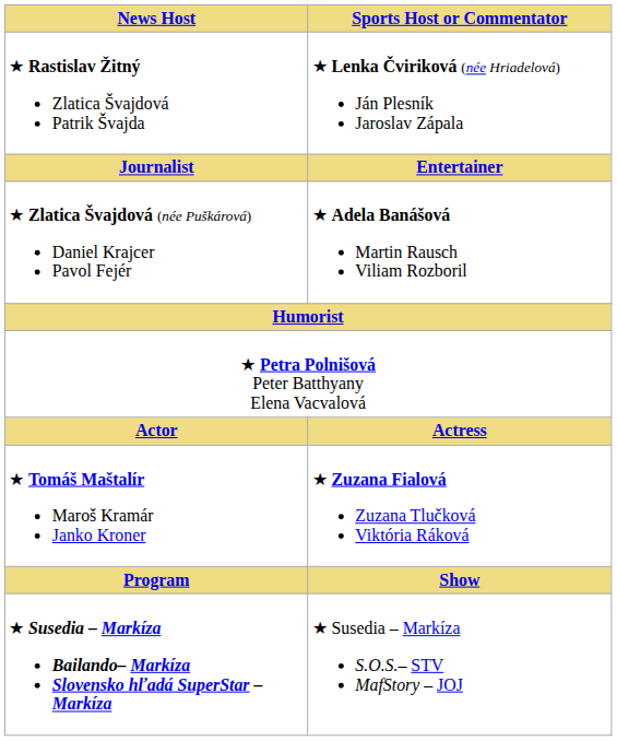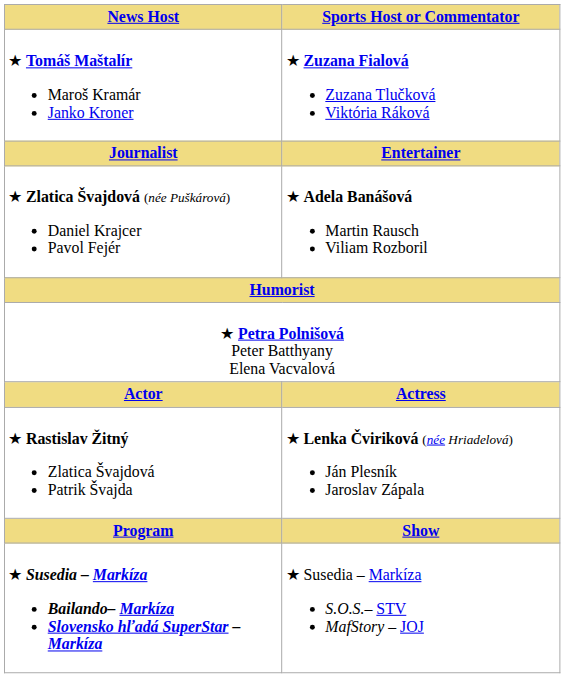rows swapped: ★ Rastislav Žitný Zlatica Švajdová Patrik Švajda <-> ★ Tomáš Maštalír Maroš Kramár Janko Kroner
